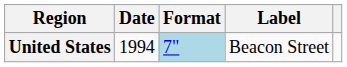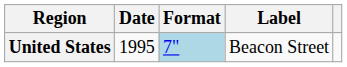United States | Date: 1994 -> 1995
